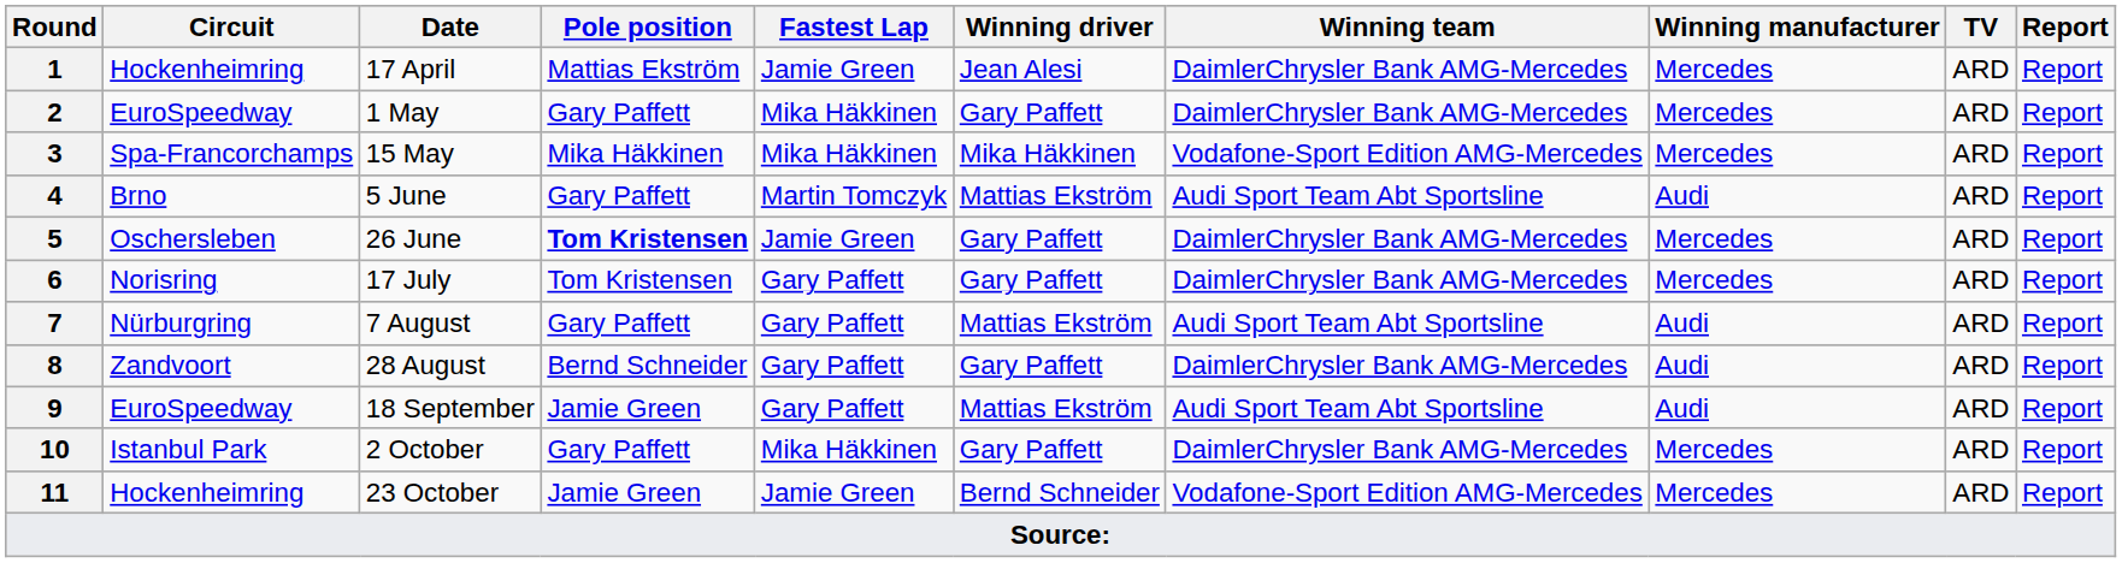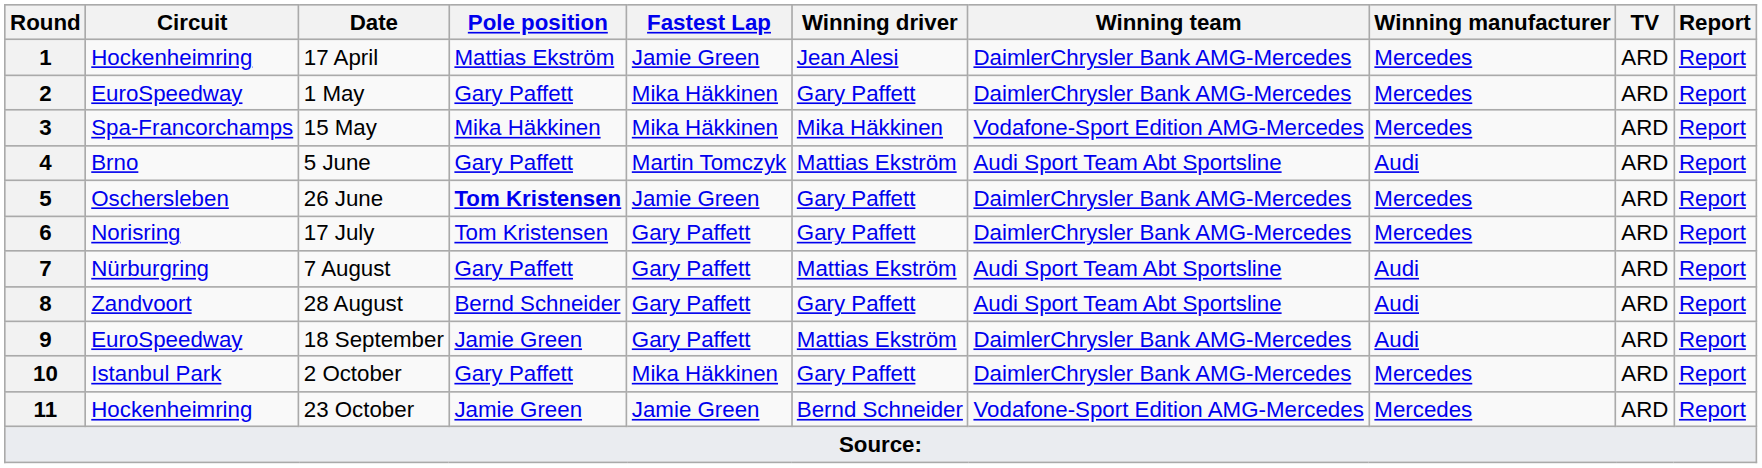8 | Winning team: DaimlerChrysler Bank AMG-Mercedes -> Audi Sport Team Abt Sportsline
9 | Winning team: Audi Sport Team Abt Sportsline -> DaimlerChrysler Bank AMG-Mercedes
